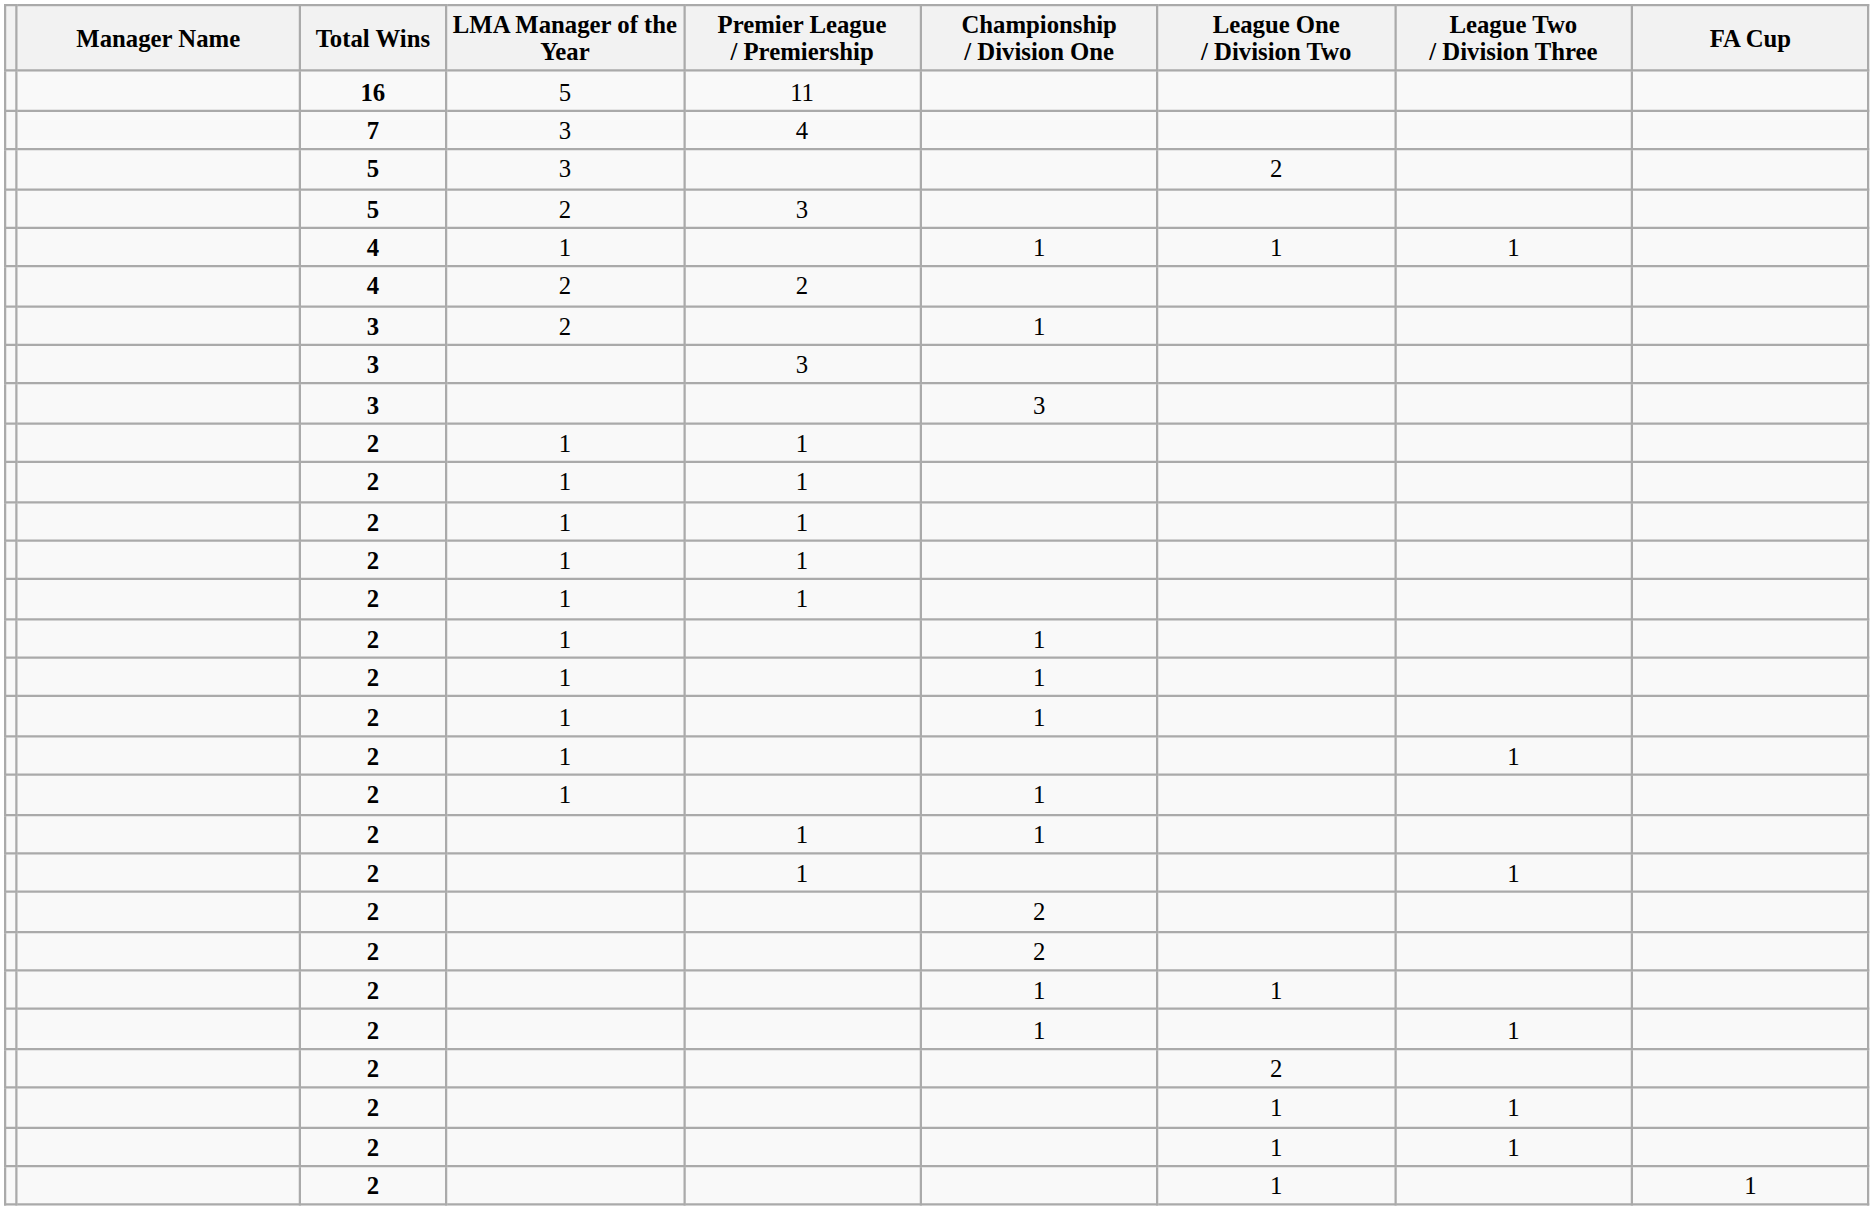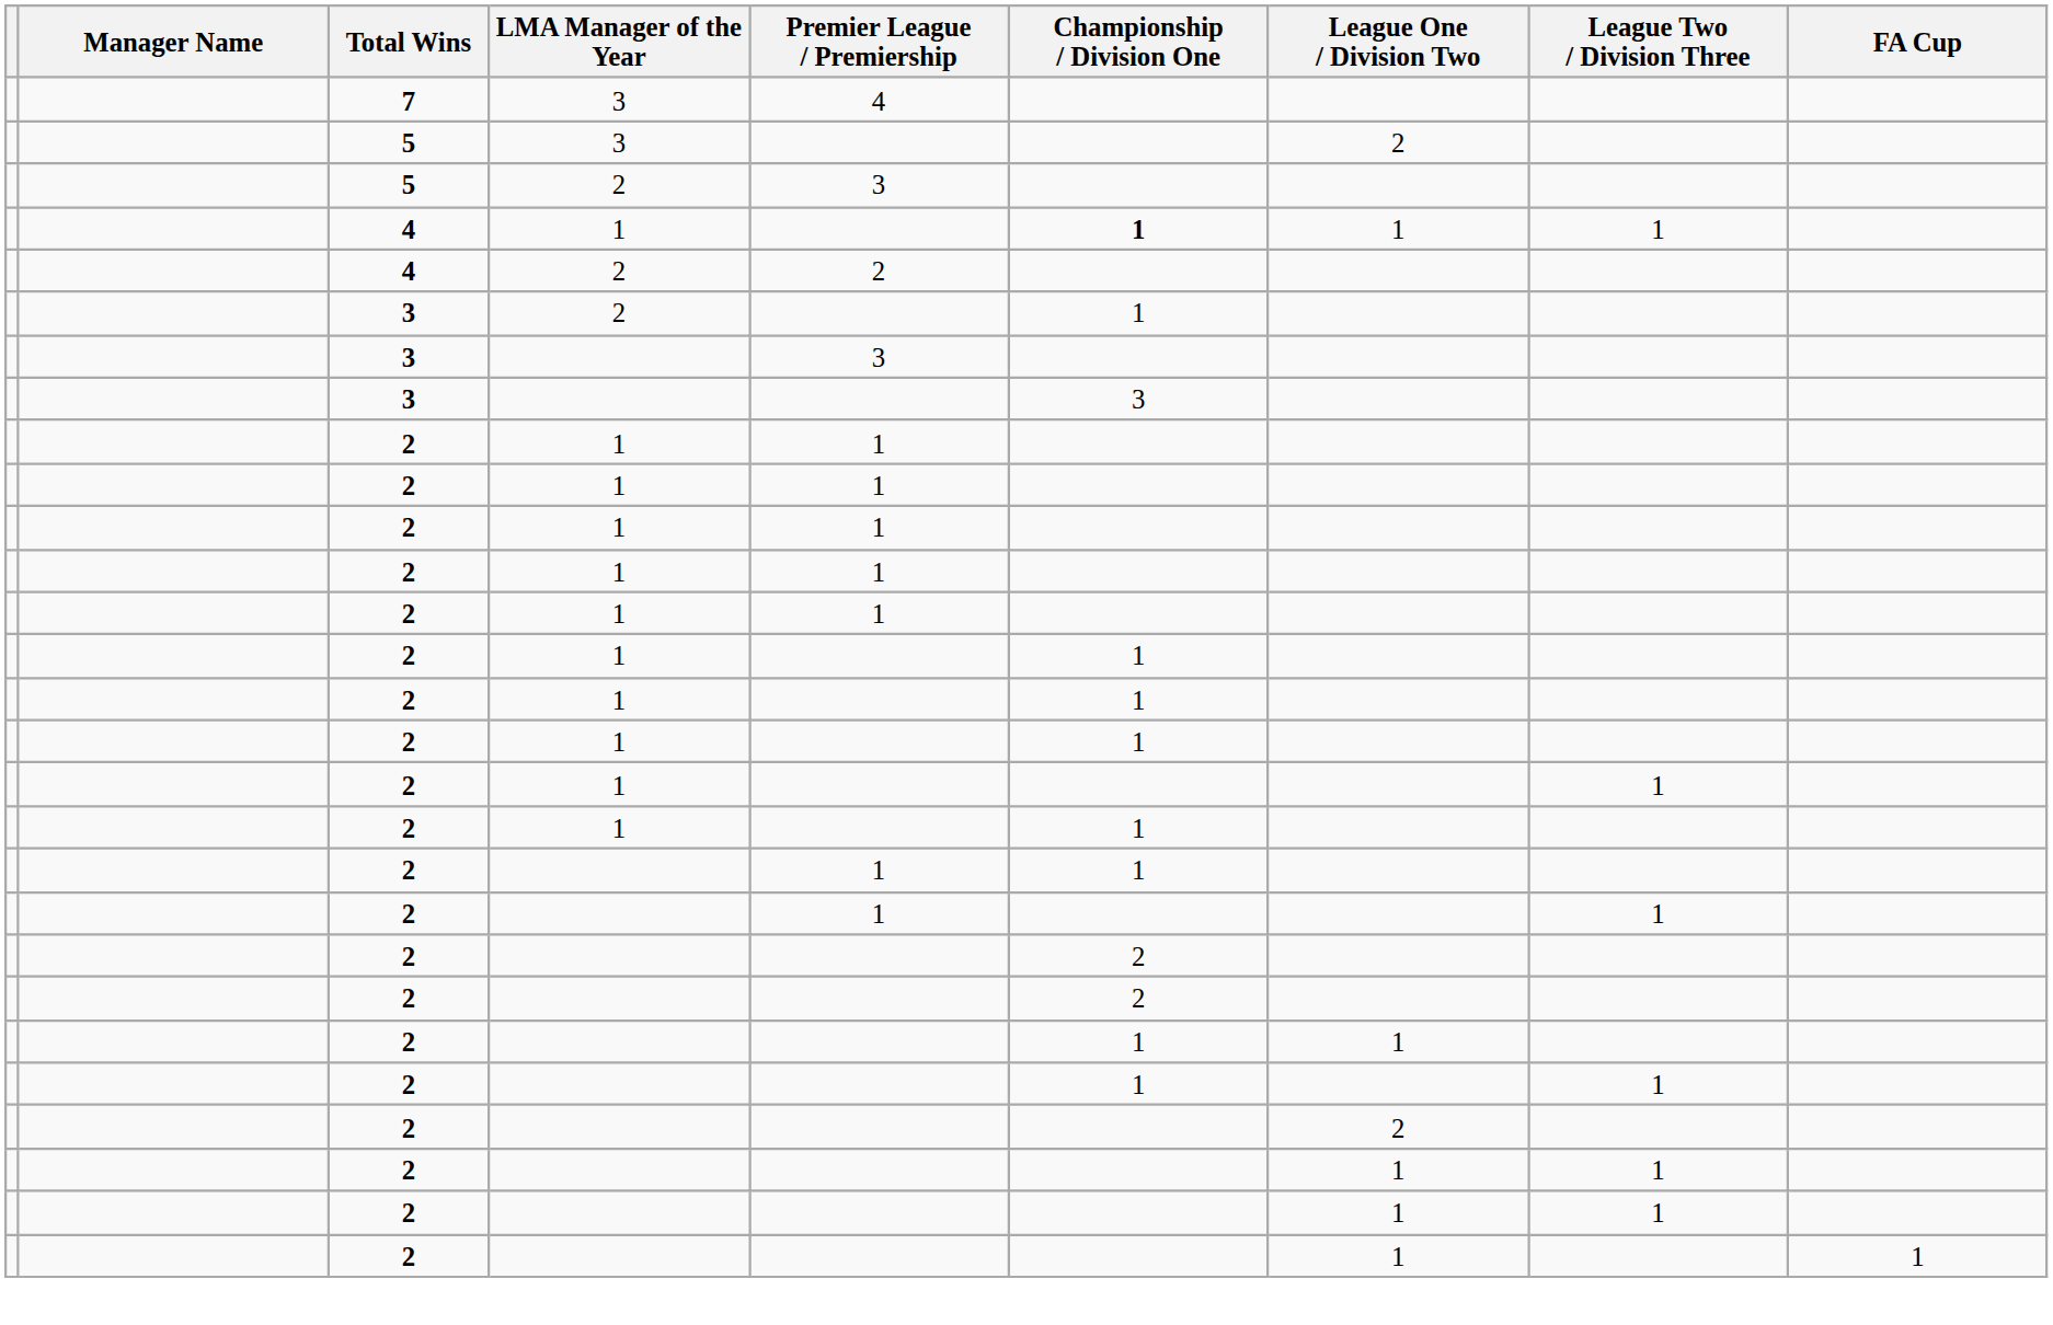- row: 16 | 5 | 11
4 / 1 | Championship / Division One: normal -> bold
